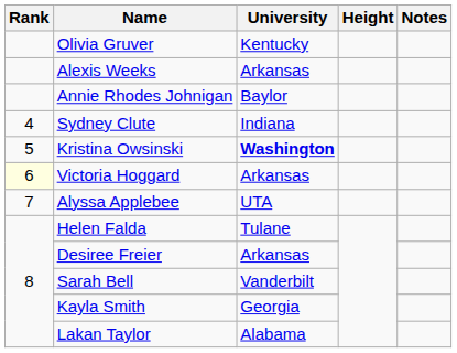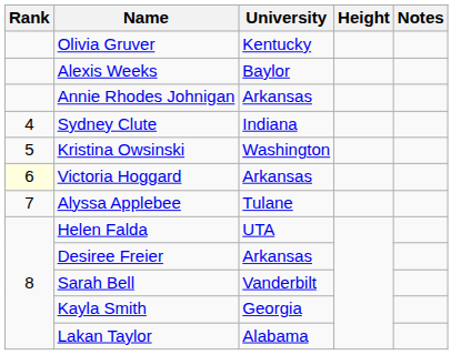Alexis Weeks | University: Arkansas -> Baylor
Annie Rhodes Johnigan | University: Baylor -> Arkansas
Kristina Owsinski | University: bold -> normal
Alyssa Applebee | University: UTA -> Tulane
Helen Falda | University: Tulane -> UTA
